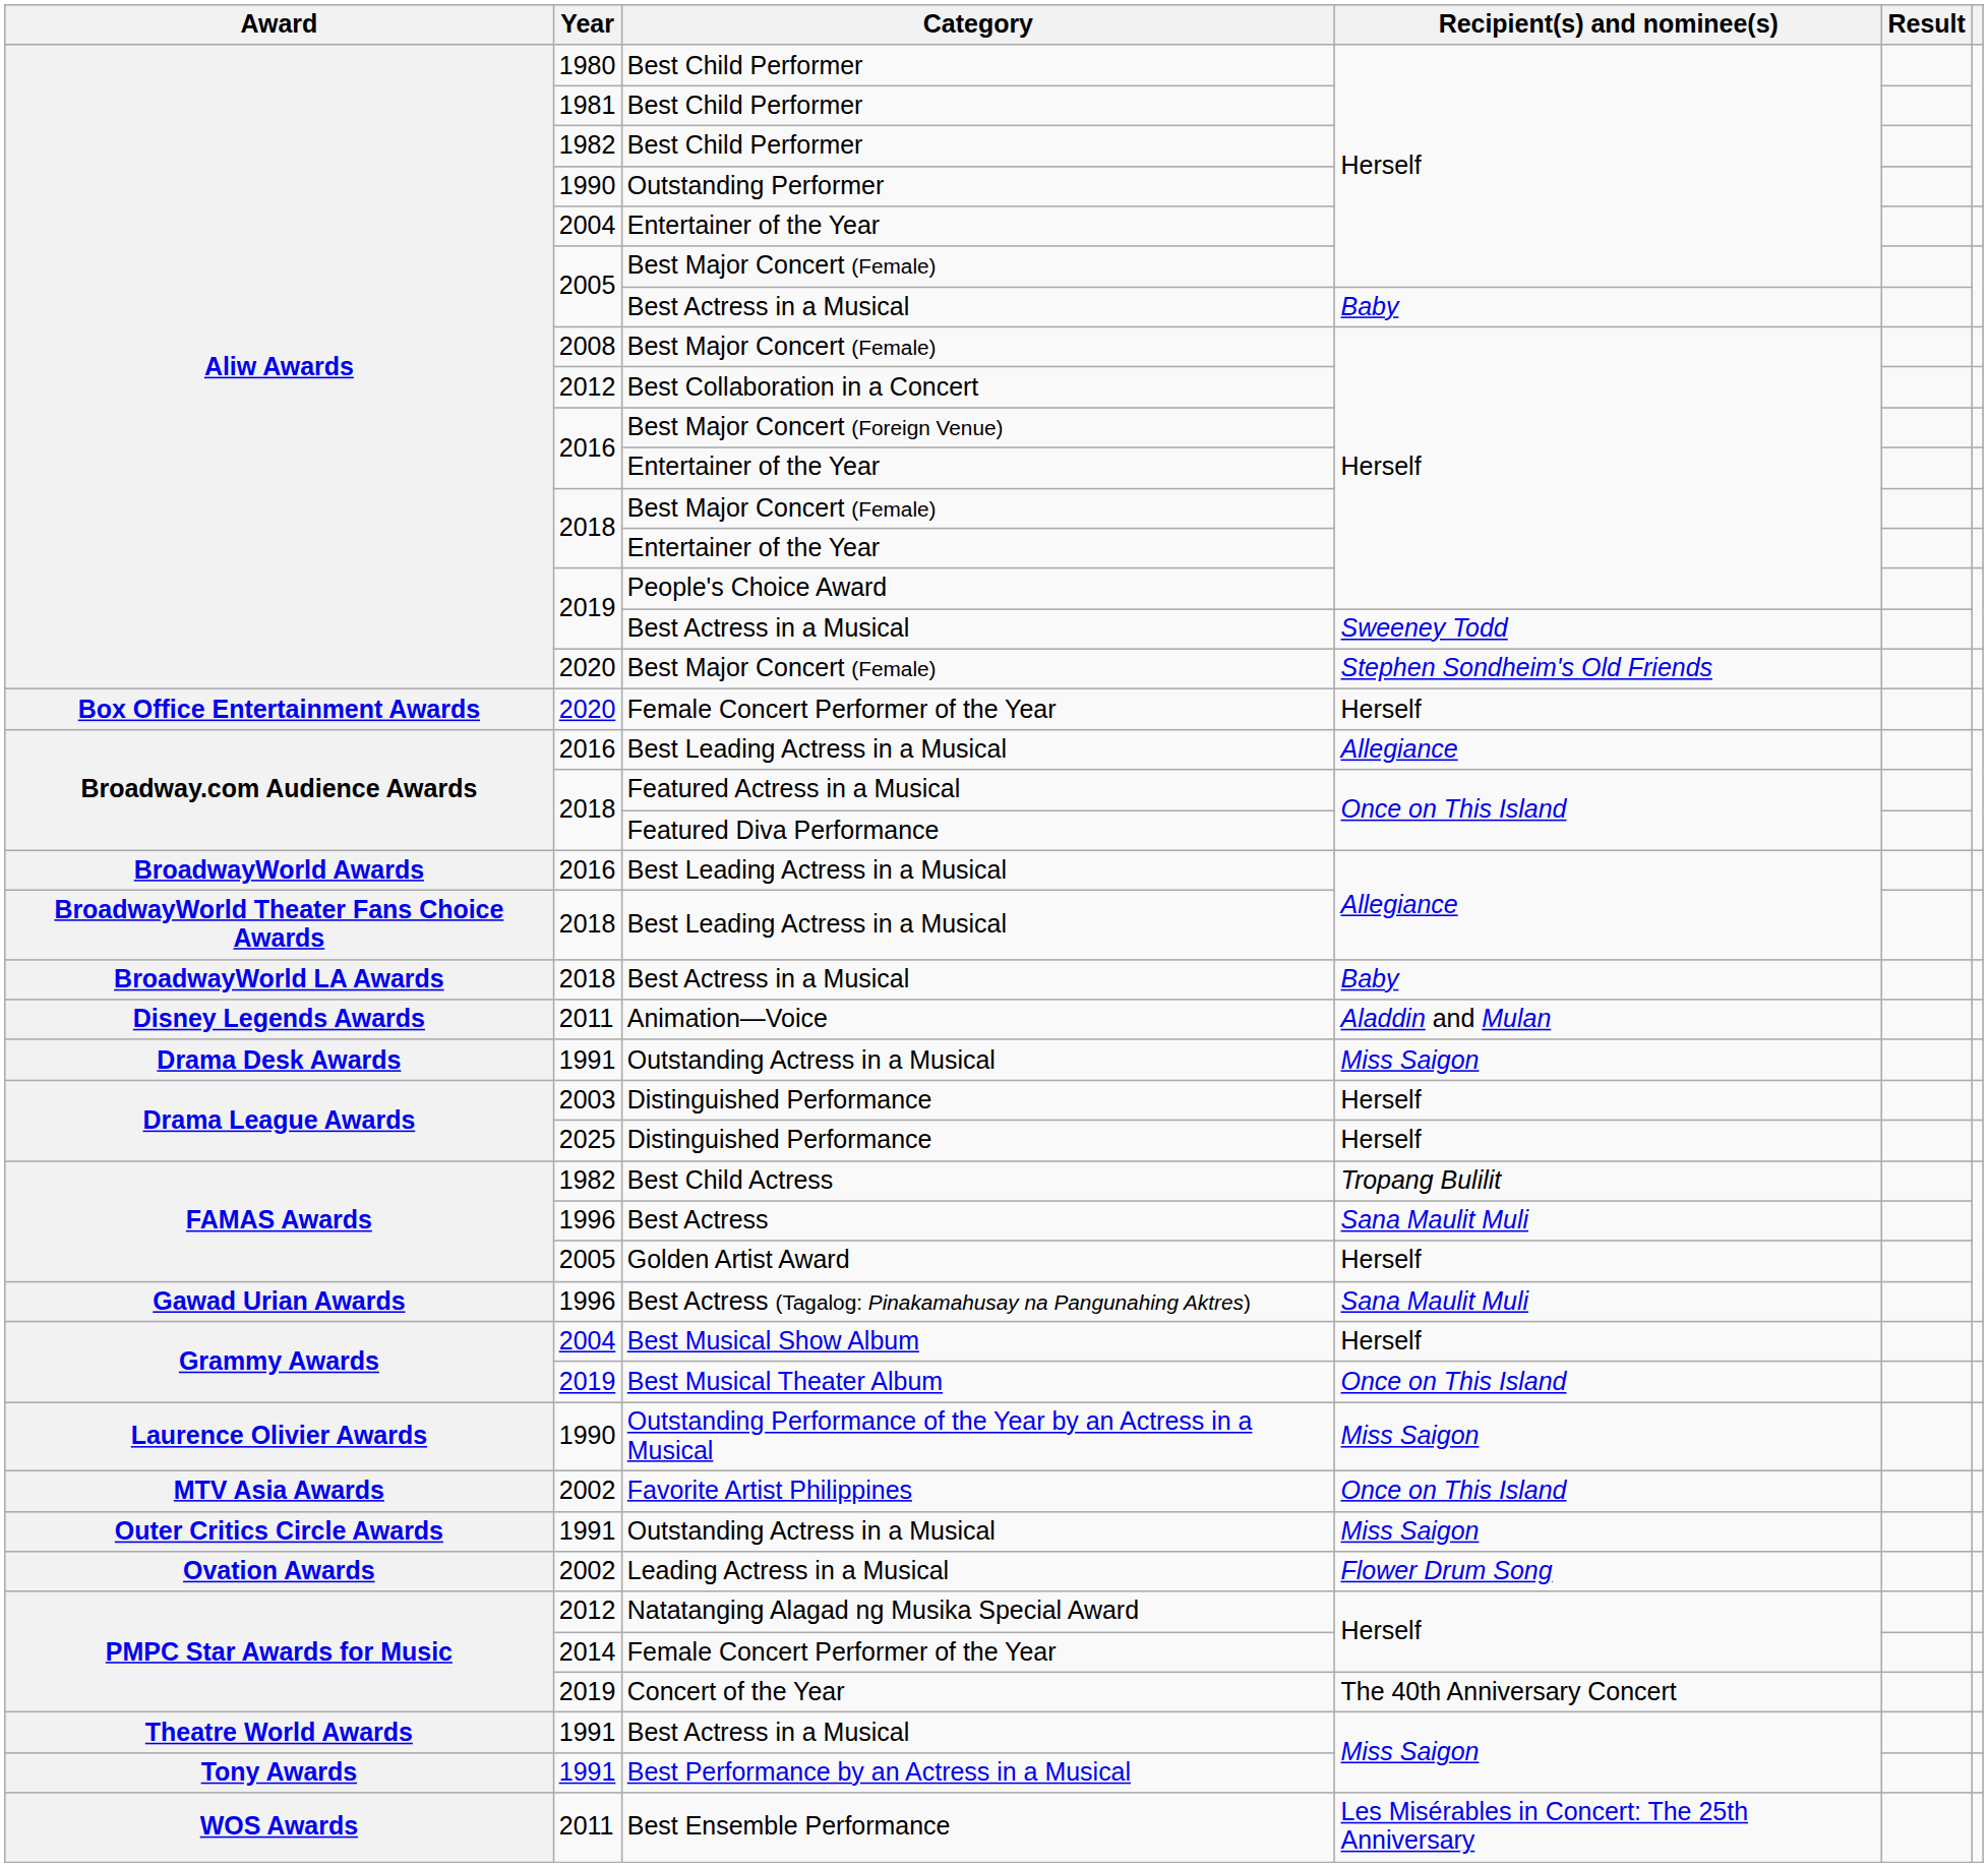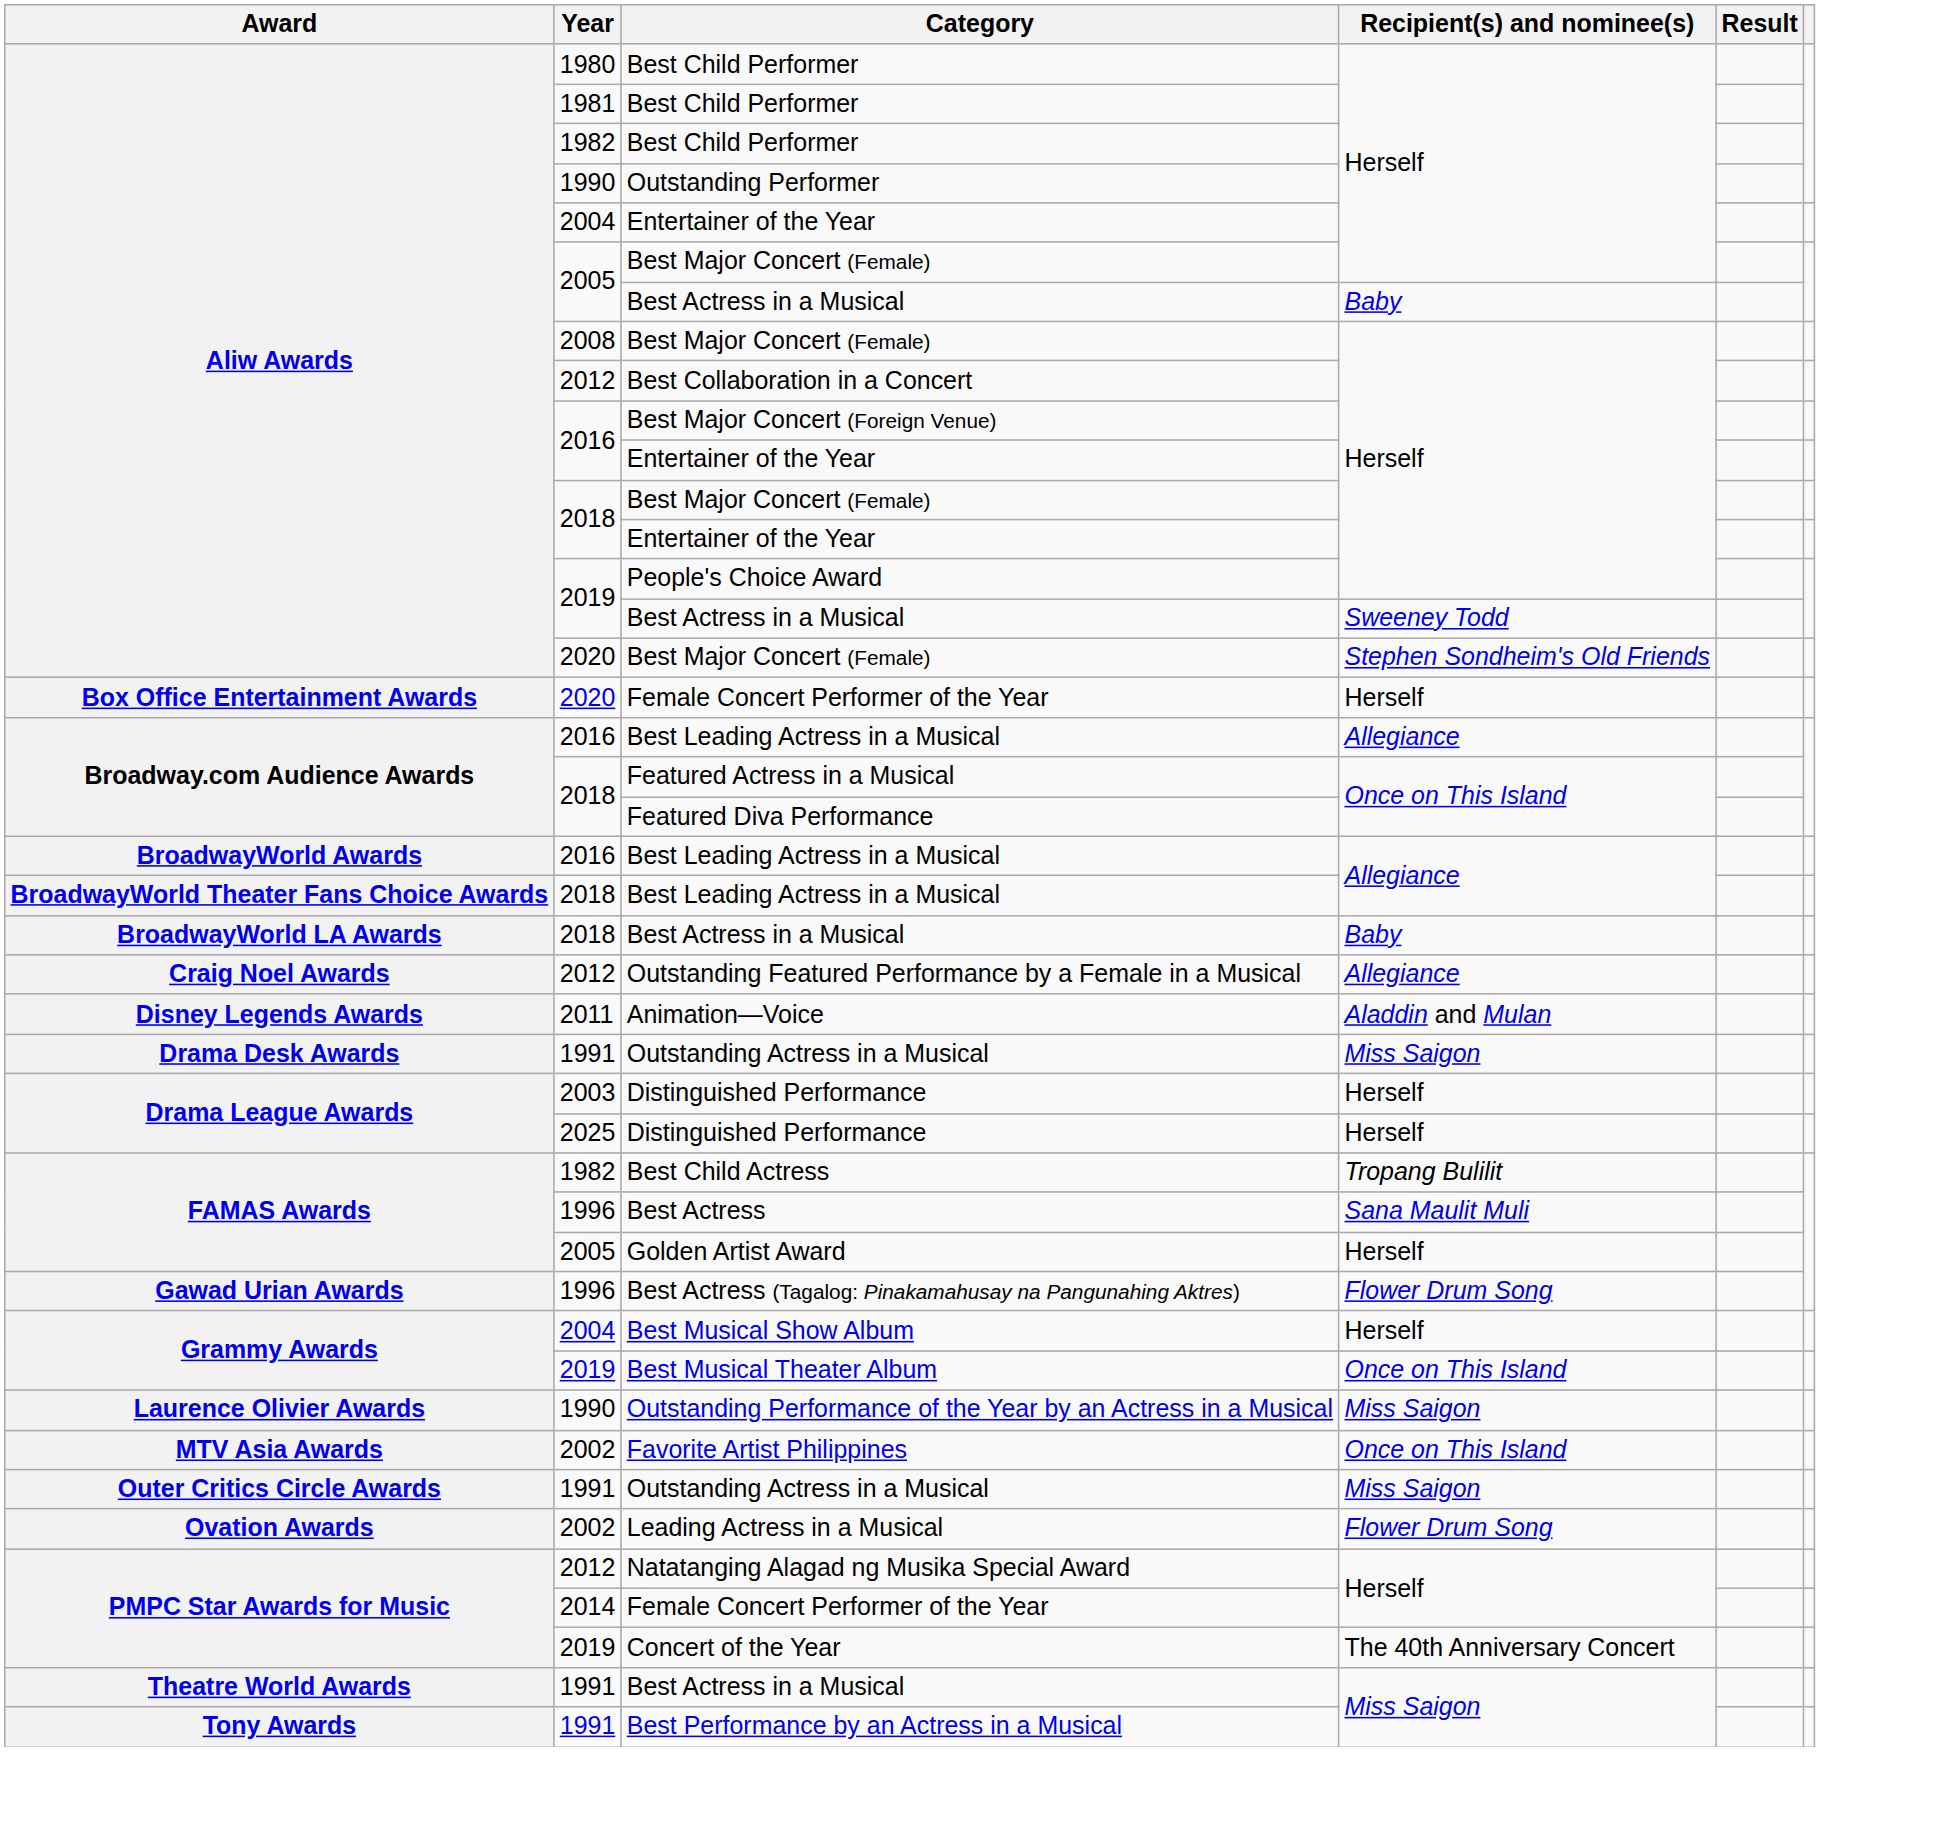+ row: Craig Noel Awards | 2012 | Outstanding Featured Performance by a Female in a Musical | Allegiance
Best Actress (Tagalog: Pinakamahusay na Pangunahing Aktres) | Recipient(s) and nominee(s): Sana Maulit Muli -> Flower Drum Song
- row: WOS Awards | 2011 | Best Ensemble Performance | Les Misérables in Concert: The 25th Anniversary
